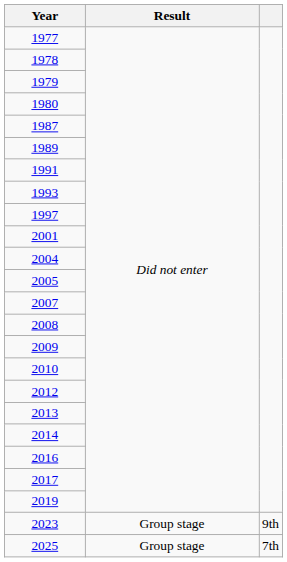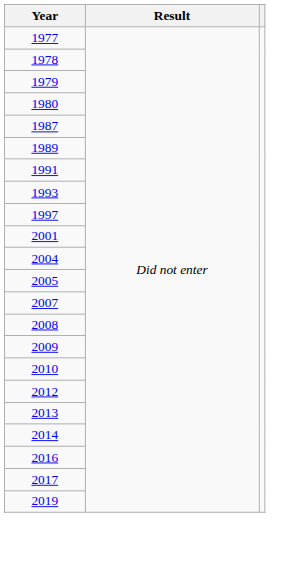- row: 2023 | Group stage | 9th
- row: 2025 | Group stage | 7th
